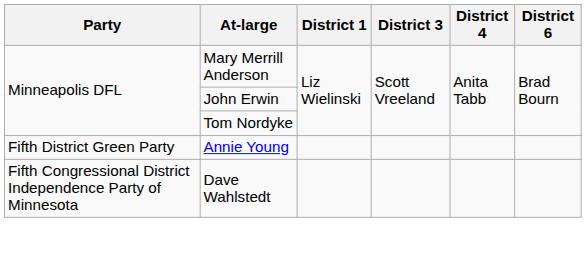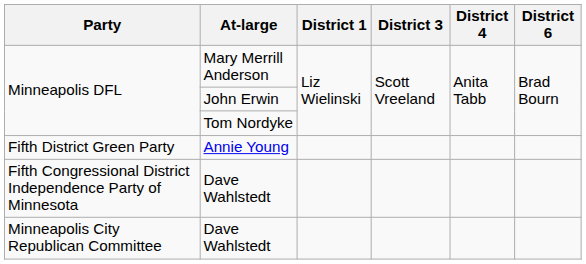+ row: Minneapolis City Republican Committee | Dave Wahlstedt
